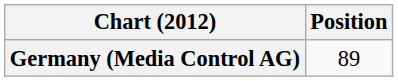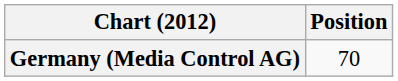Germany (Media Control AG) | Position: 89 -> 70
